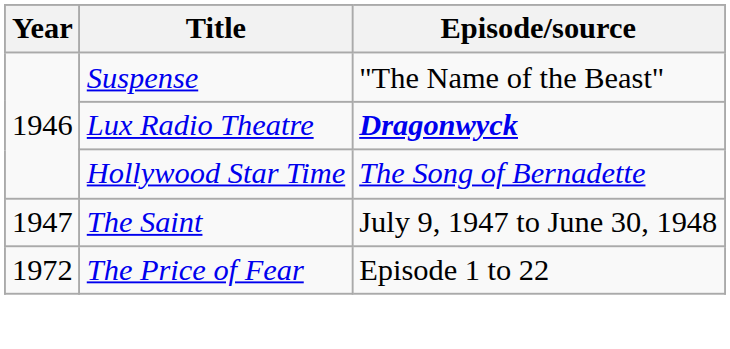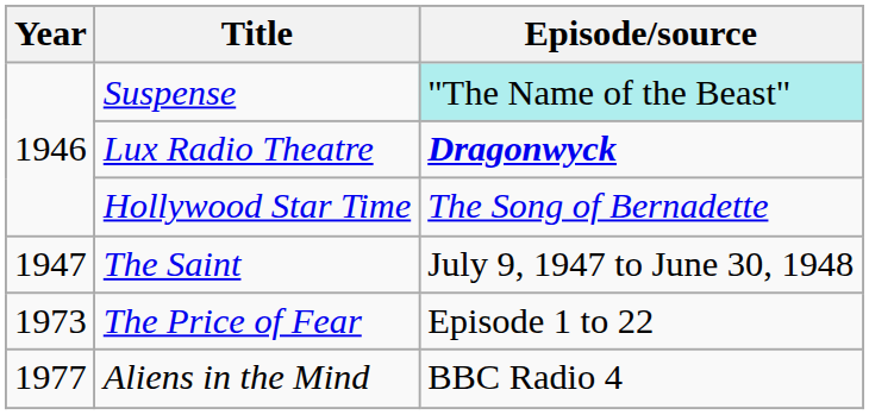Suspense | Episode/source: no background -> paleturquoise background
The Price of Fear | Year: 1972 -> 1973
+ row: 1977 | Aliens in the Mind | BBC Radio 4
